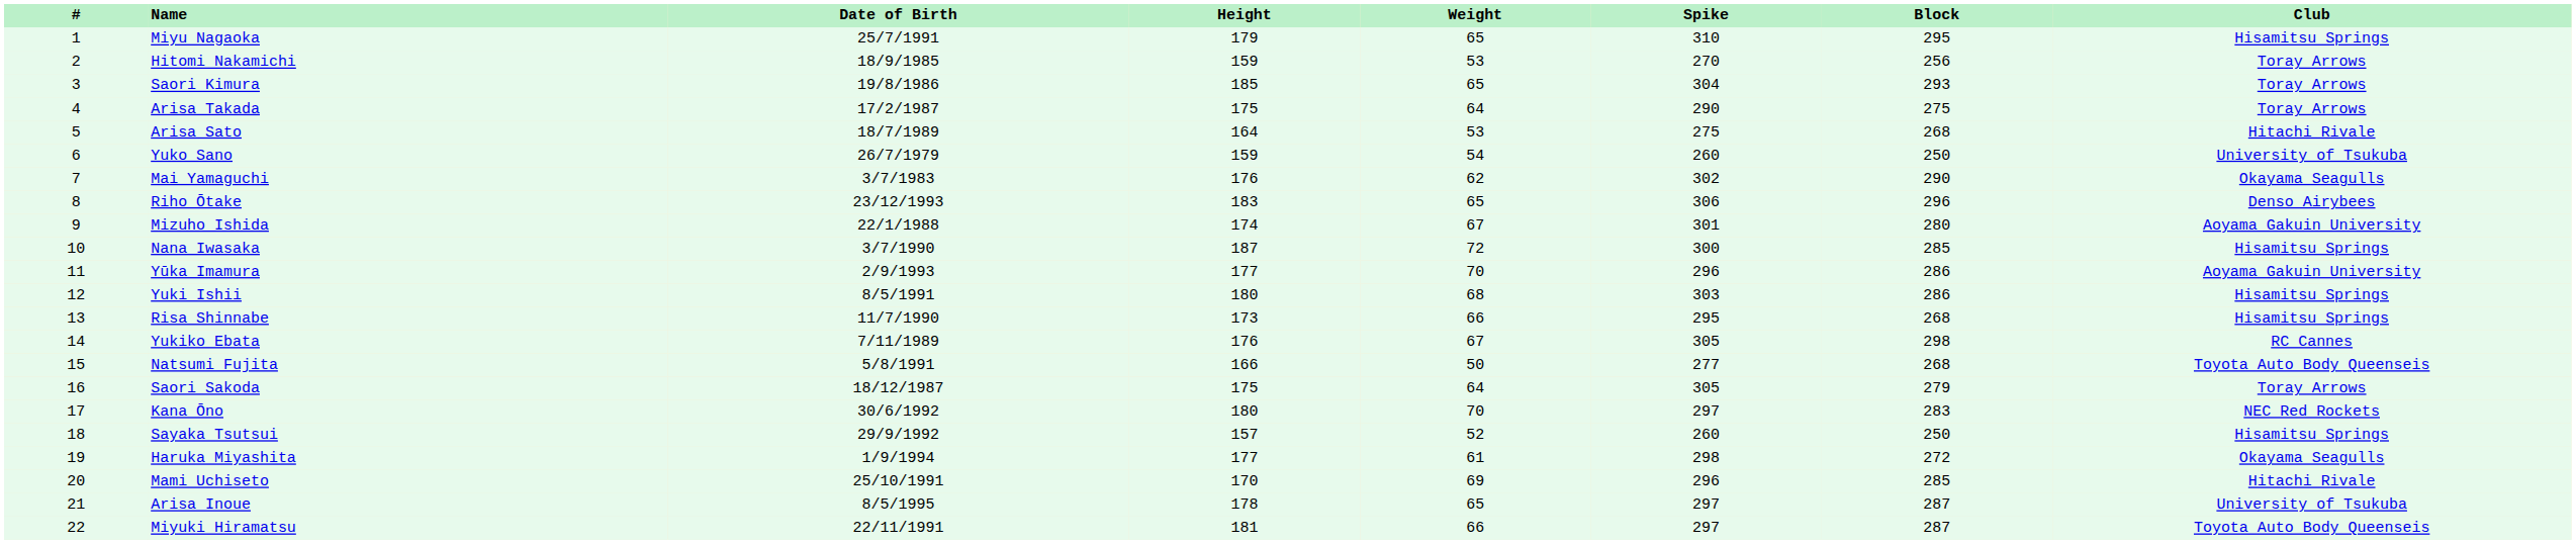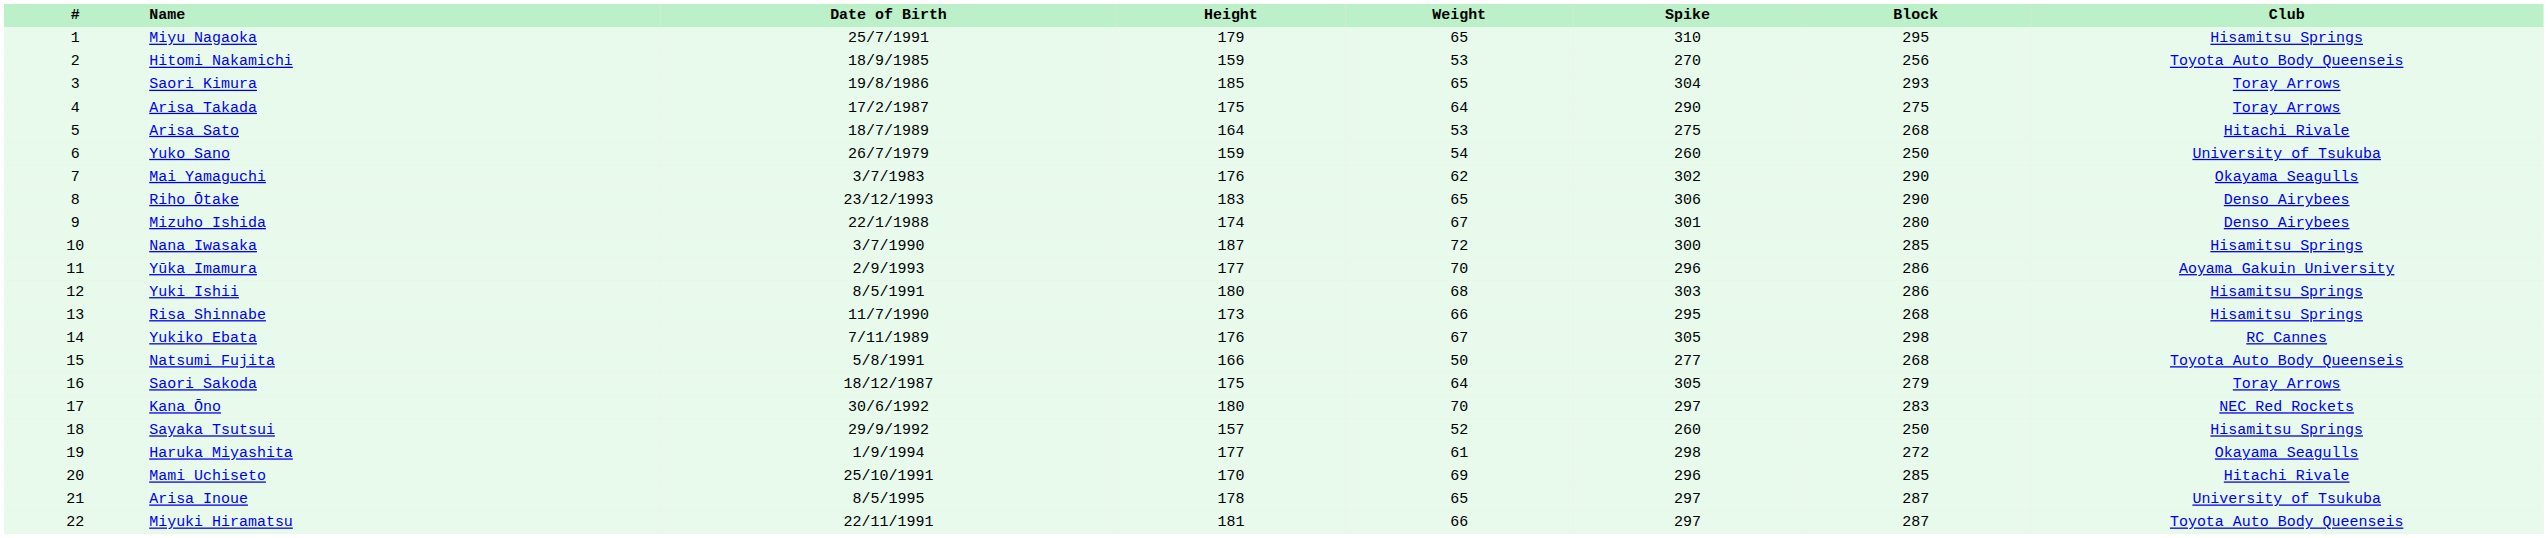Hitomi Nakamichi | Club: Toray Arrows -> Toyota Auto Body Queenseis
Riho Ōtake | Block: 296 -> 290
Mizuho Ishida | Club: Aoyama Gakuin University -> Denso Airybees
